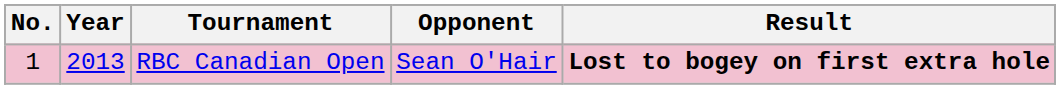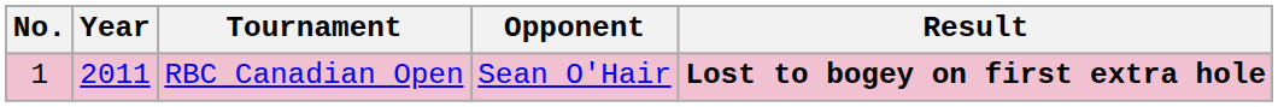RBC Canadian Open | Year: 2013 -> 2011
